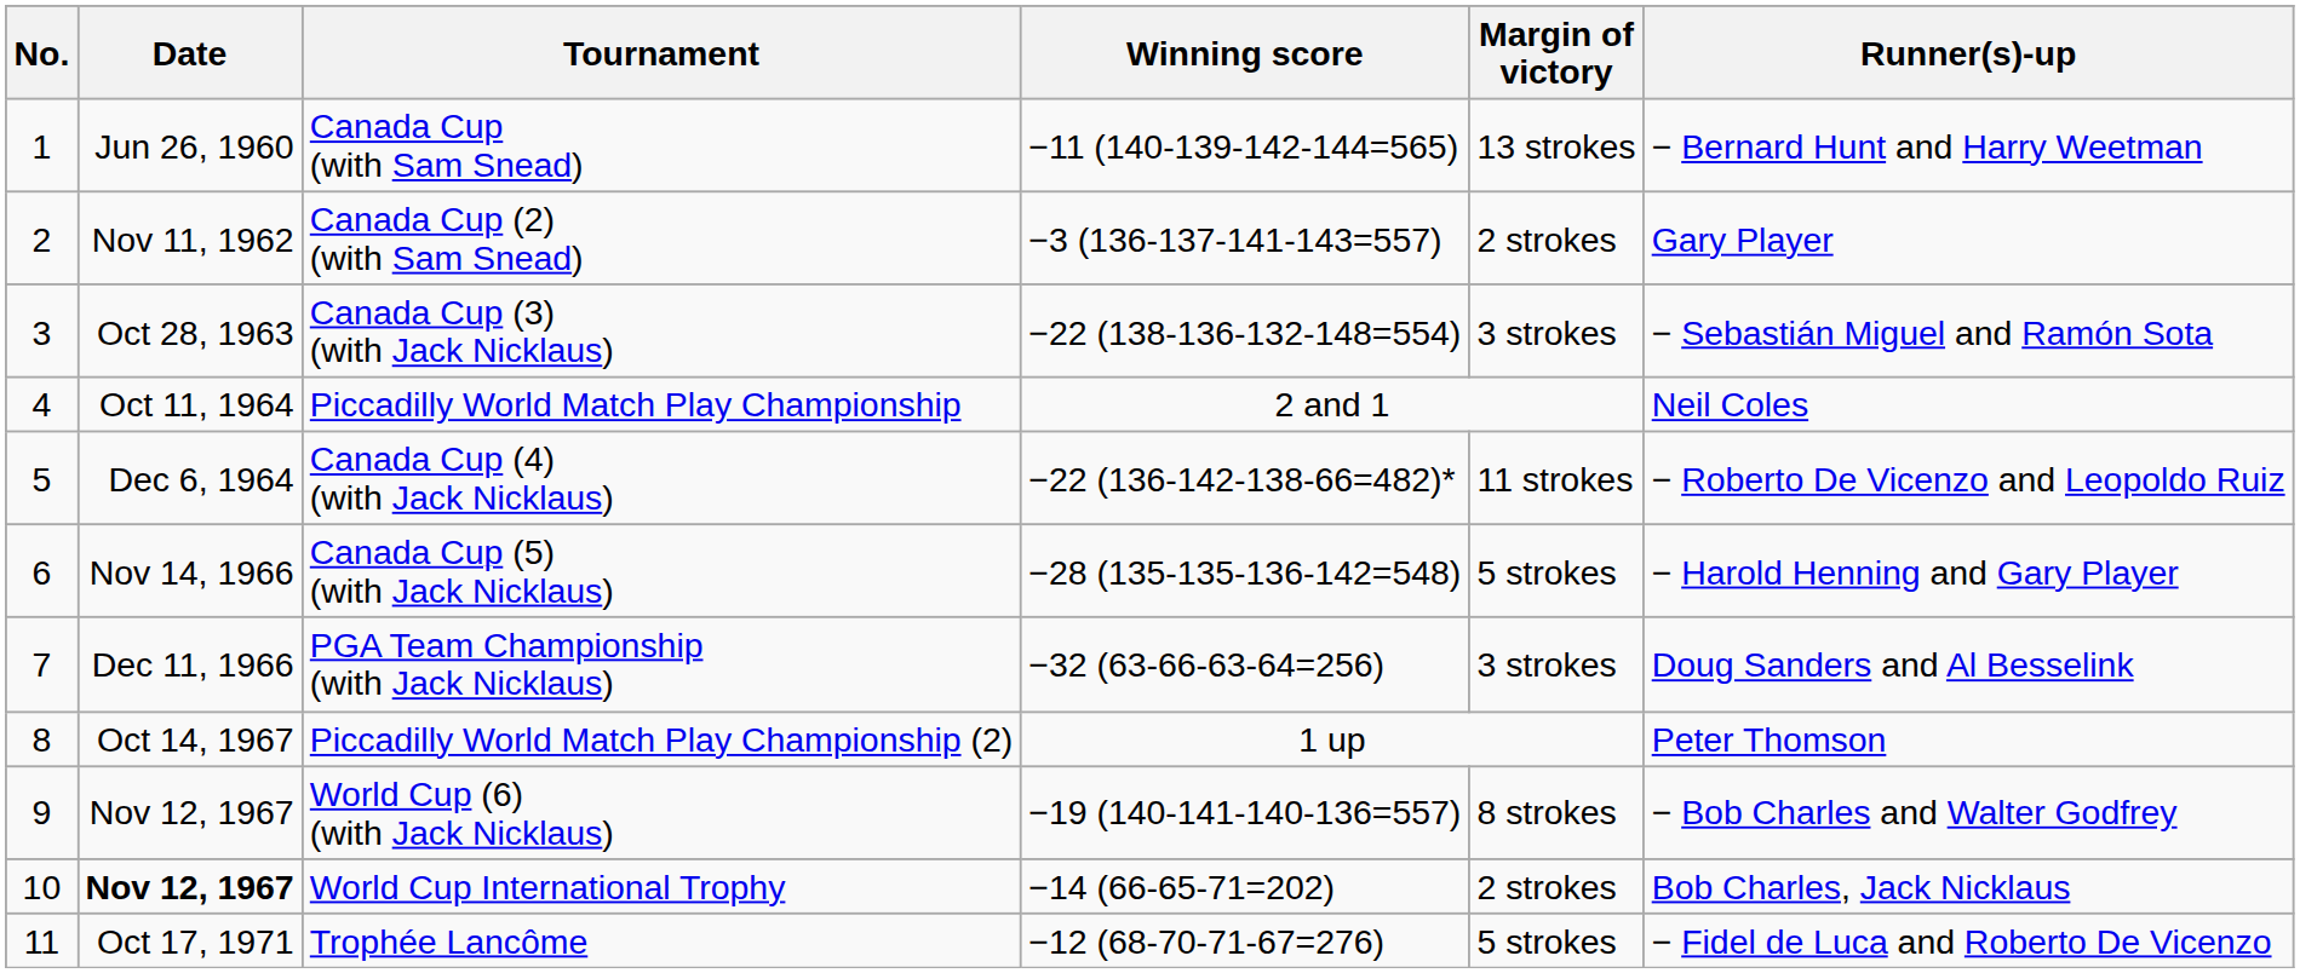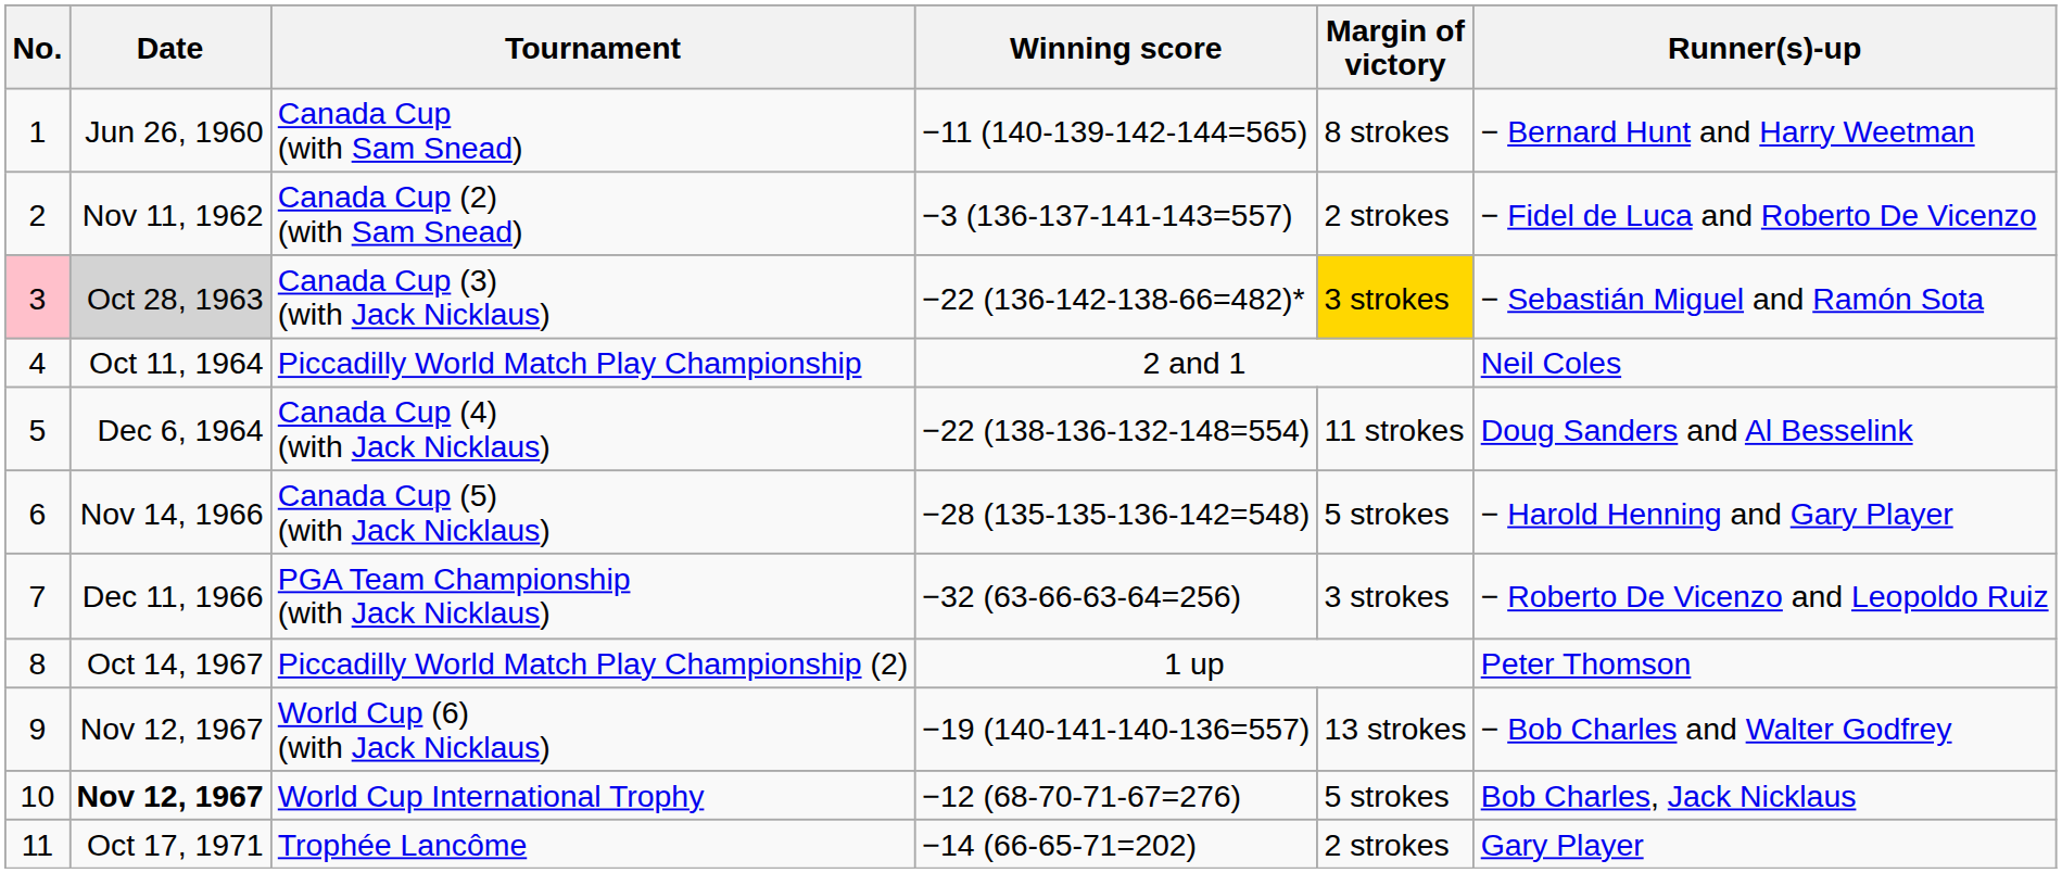Canada Cup (with Sam Snead) | Margin of victory: 13 strokes -> 8 strokes
Canada Cup (2) (with Sam Snead) | Runner(s)-up: Gary Player -> − Fidel de Luca and Roberto De Vicenzo
Canada Cup (3) (with Jack Nicklaus) | No.: no background -> pink background
Canada Cup (3) (with Jack Nicklaus) | Date: no background -> lightgrey background
Canada Cup (3) (with Jack Nicklaus) | Winning score: −22 (138-136-132-148=554) -> −22 (136-142-138-66=482)*
Canada Cup (3) (with Jack Nicklaus) | Margin of victory: no background -> gold background
Canada Cup (4) (with Jack Nicklaus) | Winning score: −22 (136-142-138-66=482)* -> −22 (138-136-132-148=554)
Canada Cup (4) (with Jack Nicklaus) | Runner(s)-up: − Roberto De Vicenzo and Leopoldo Ruiz -> Doug Sanders and Al Besselink
PGA Team Championship (with Jack Nicklaus) | Runner(s)-up: Doug Sanders and Al Besselink -> − Roberto De Vicenzo and Leopoldo Ruiz
World Cup (6) (with Jack Nicklaus) | Margin of victory: 8 strokes -> 13 strokes
World Cup International Trophy | Winning score: −14 (66-65-71=202) -> −12 (68-70-71-67=276)
World Cup International Trophy | Margin of victory: 2 strokes -> 5 strokes
Trophée Lancôme | Winning score: −12 (68-70-71-67=276) -> −14 (66-65-71=202)
Trophée Lancôme | Margin of victory: 5 strokes -> 2 strokes
Trophée Lancôme | Runner(s)-up: − Fidel de Luca and Roberto De Vicenzo -> Gary Player
